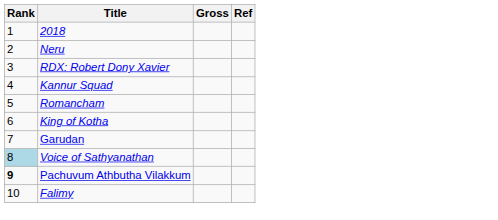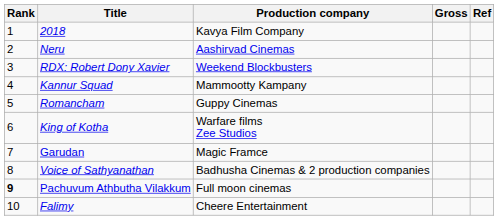+ column: Production company | Kavya Film Company | Aashirvad Cinemas | Weekend Blockbusters | Mammootty Kampany | Guppy Cinemas | Warfare films Zee Studios | Magic Framce | Badhusha Cinemas & 2 production companies | Full moon cinemas | Cheere Entertainment
Voice of Sathyanathan | Rank: lightblue background -> no background
